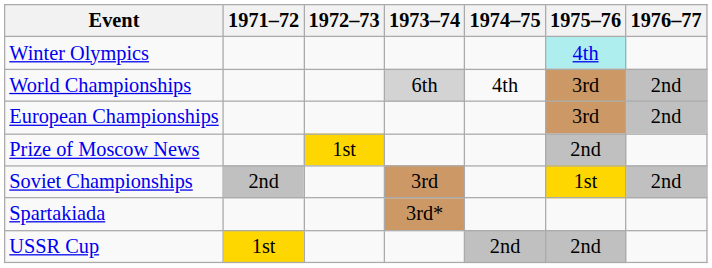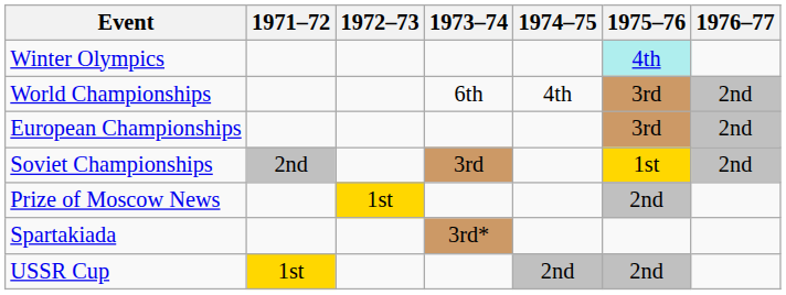World Championships | 1973–74: lightgrey background -> no background
rows swapped: Prize of Moscow News <-> Soviet Championships
